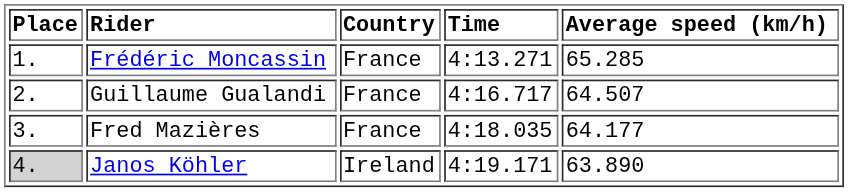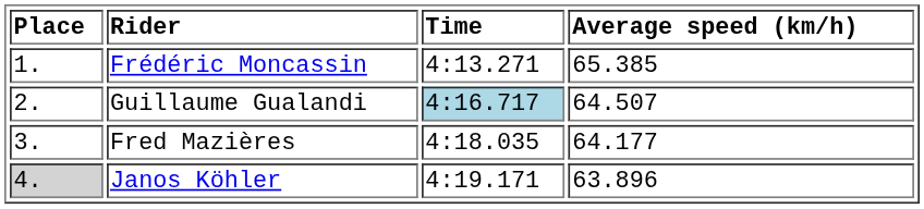- column: Country | France | France | France | Ireland
Frédéric Moncassin | Average speed (km/h): 65.285 -> 65.385
Guillaume Gualandi | Time: no background -> lightblue background
Janos Köhler | Average speed (km/h): 63.890 -> 63.896
